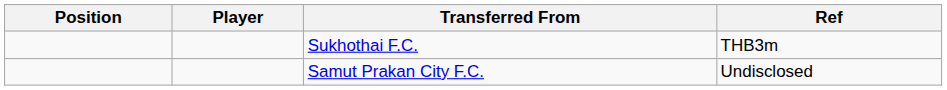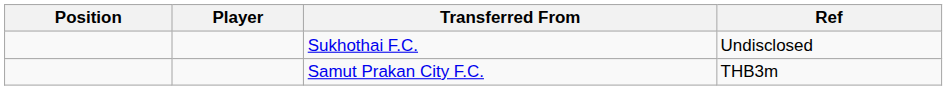Sukhothai F.C. | Ref: THB3m -> Undisclosed
Samut Prakan City F.C. | Ref: Undisclosed -> THB3m
